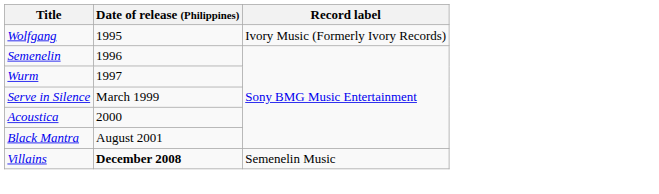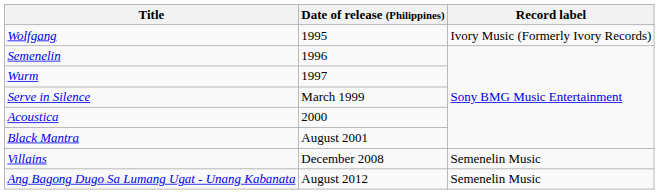Villains | Date of release (Philippines): bold -> normal
+ row: Ang Bagong Dugo Sa Lumang Ugat - Unang Kabanata | August 2012 | Semenelin Music
